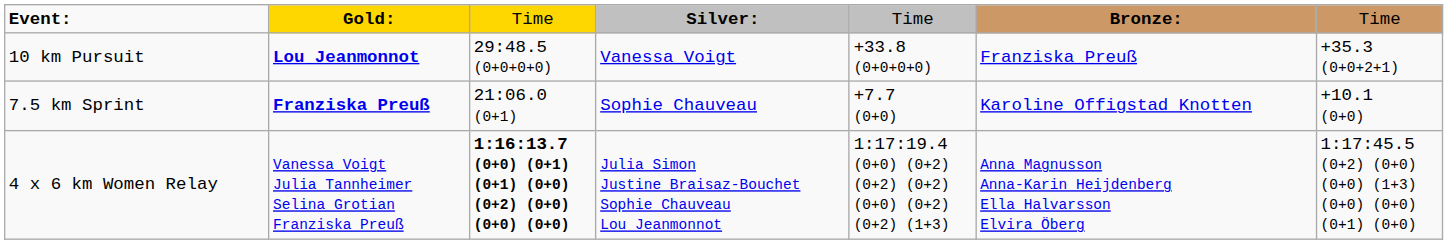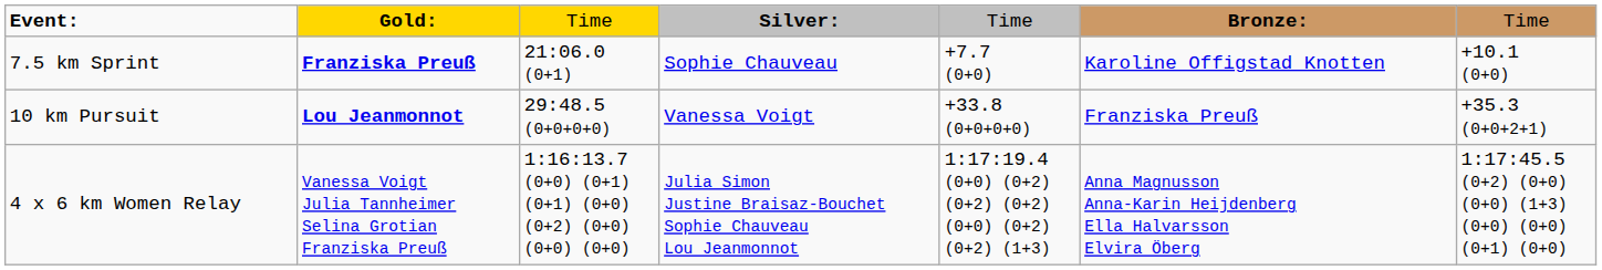rows swapped: 7.5 km Sprint <-> 10 km Pursuit
4 x 6 km Women Relay | column 3: bold -> normal
